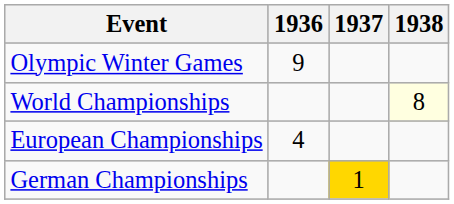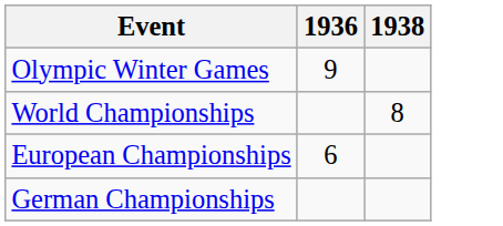- column: 1937 | 1
World Championships | 1938: lightyellow background -> no background
European Championships | 1936: 4 -> 6
